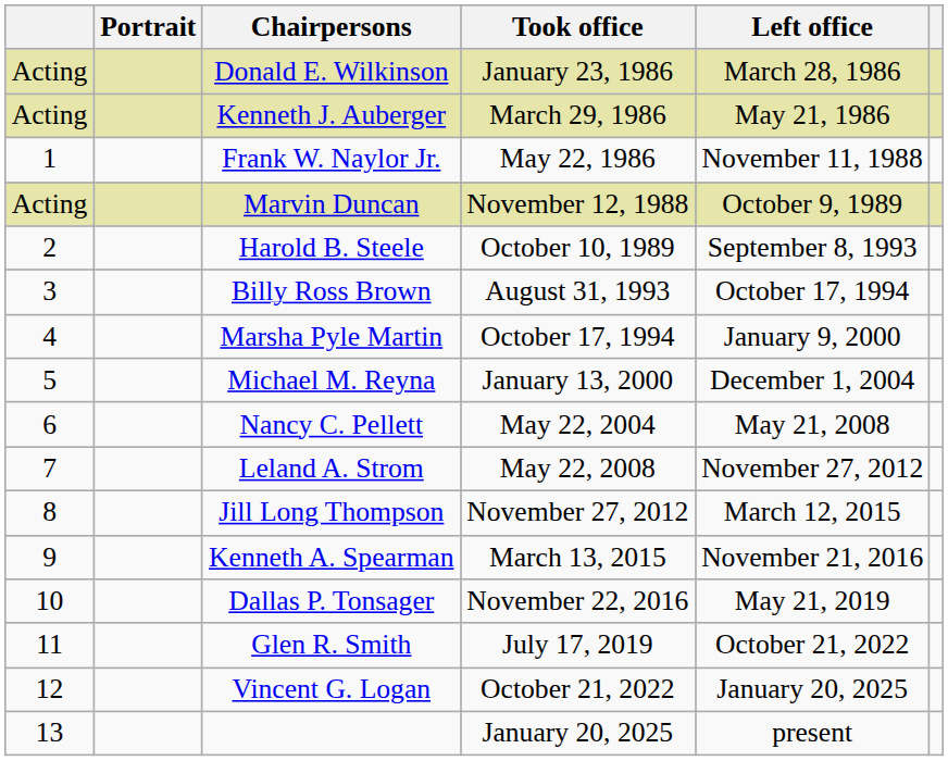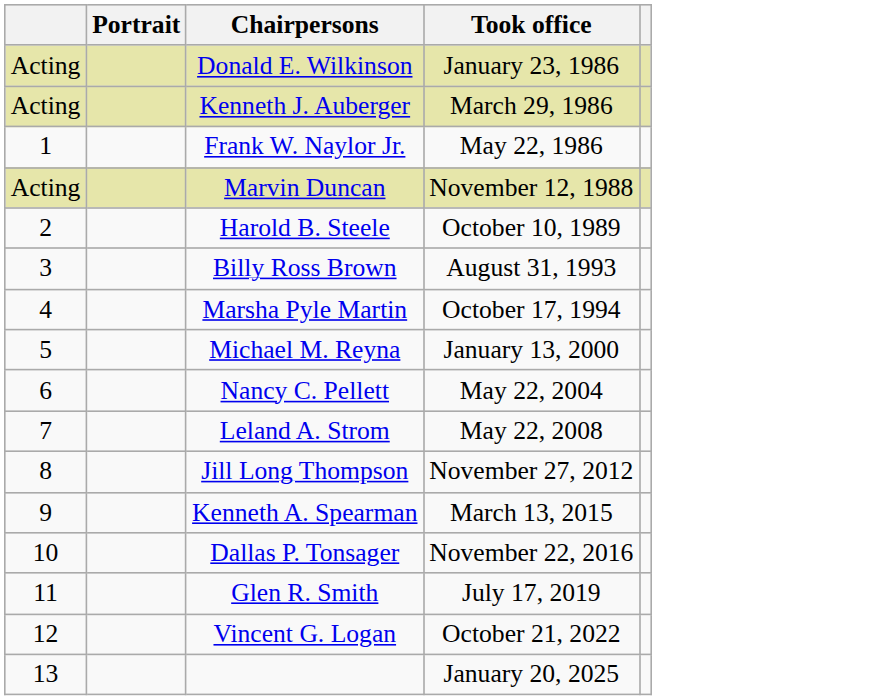- column: Left office | March 28, 1986 | May 21, 1986 | November 11, 1988 | October 9, 1989 | September 8, 1993 | October 17, 1994 | January 9, 2000 | December 1, 2004 | May 21, 2008 | November 27, 2012 | March 12, 2015 | November 21, 2016 | May 21, 2019 | October 21, 2022 | January 20, 2025 | present
